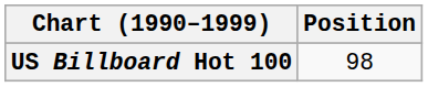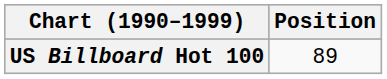US Billboard Hot 100 | Position: 98 -> 89
